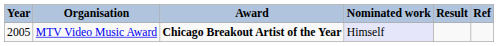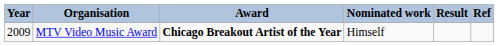MTV Video Music Award | Year: 2005 -> 2009
MTV Video Music Award | Nominated work: lavender background -> no background
